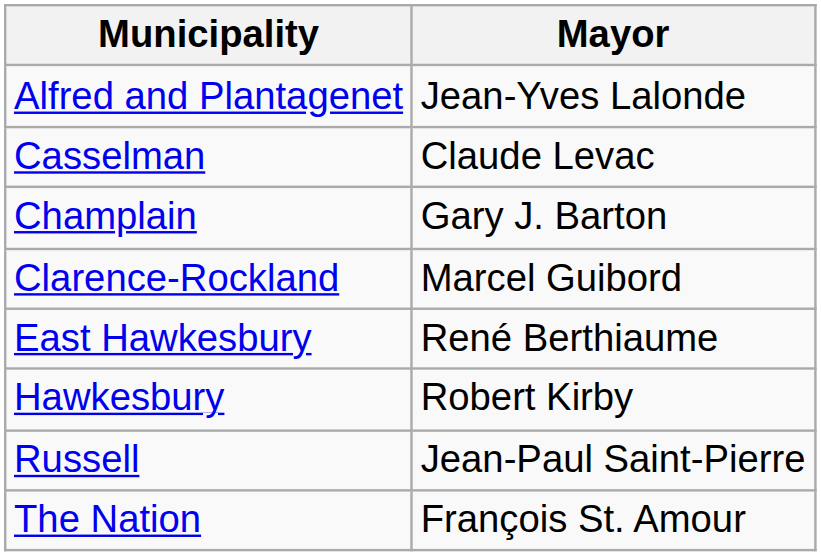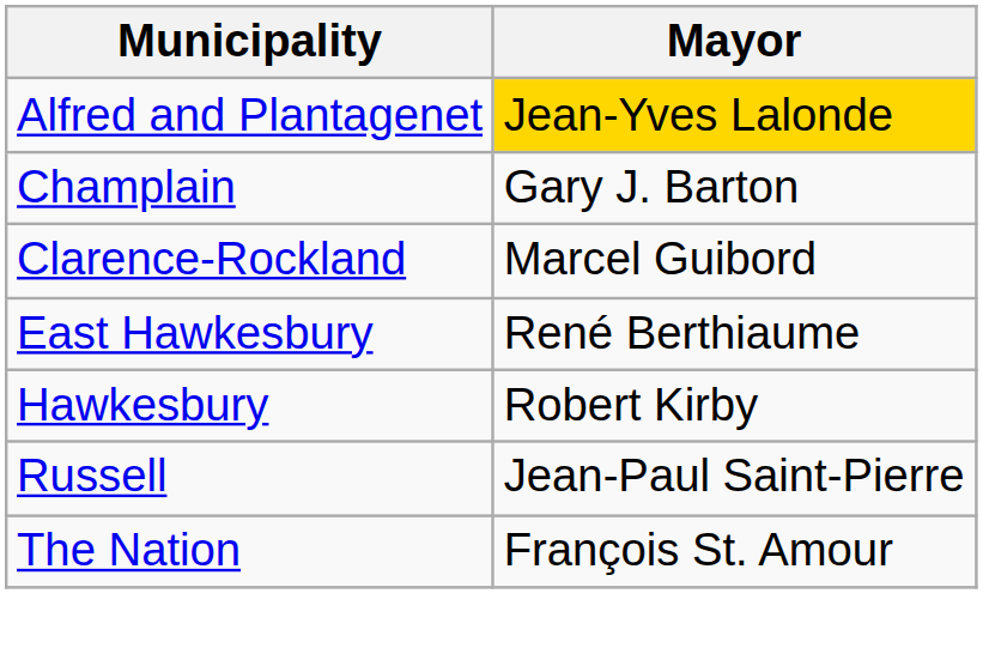Alfred and Plantagenet | Mayor: no background -> gold background
- row: Casselman | Claude Levac
